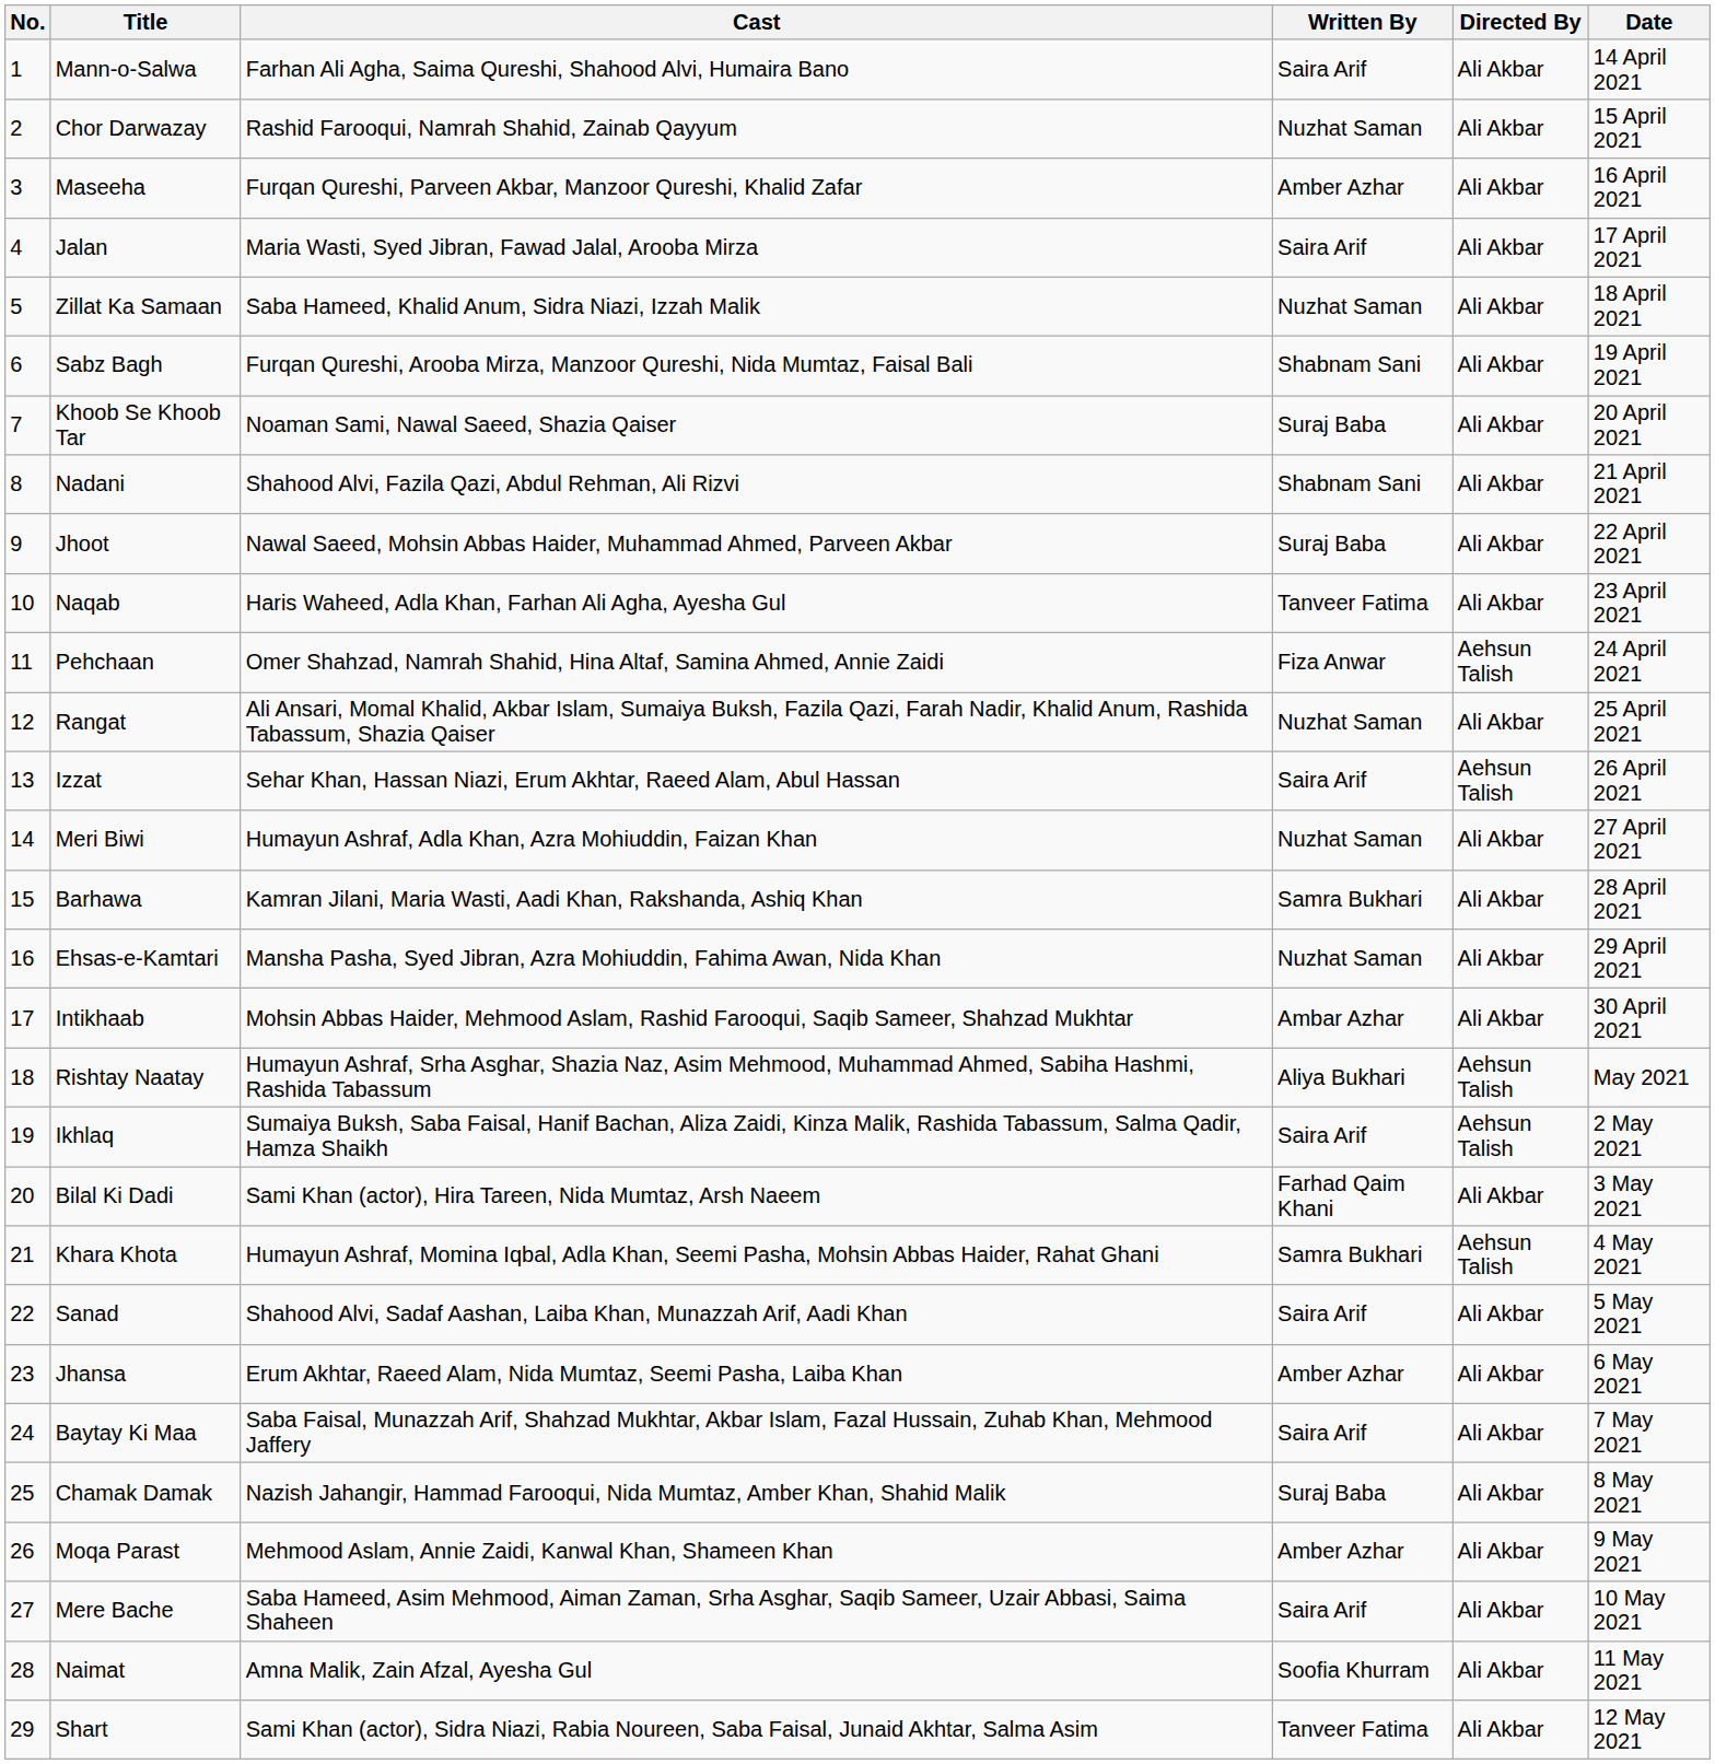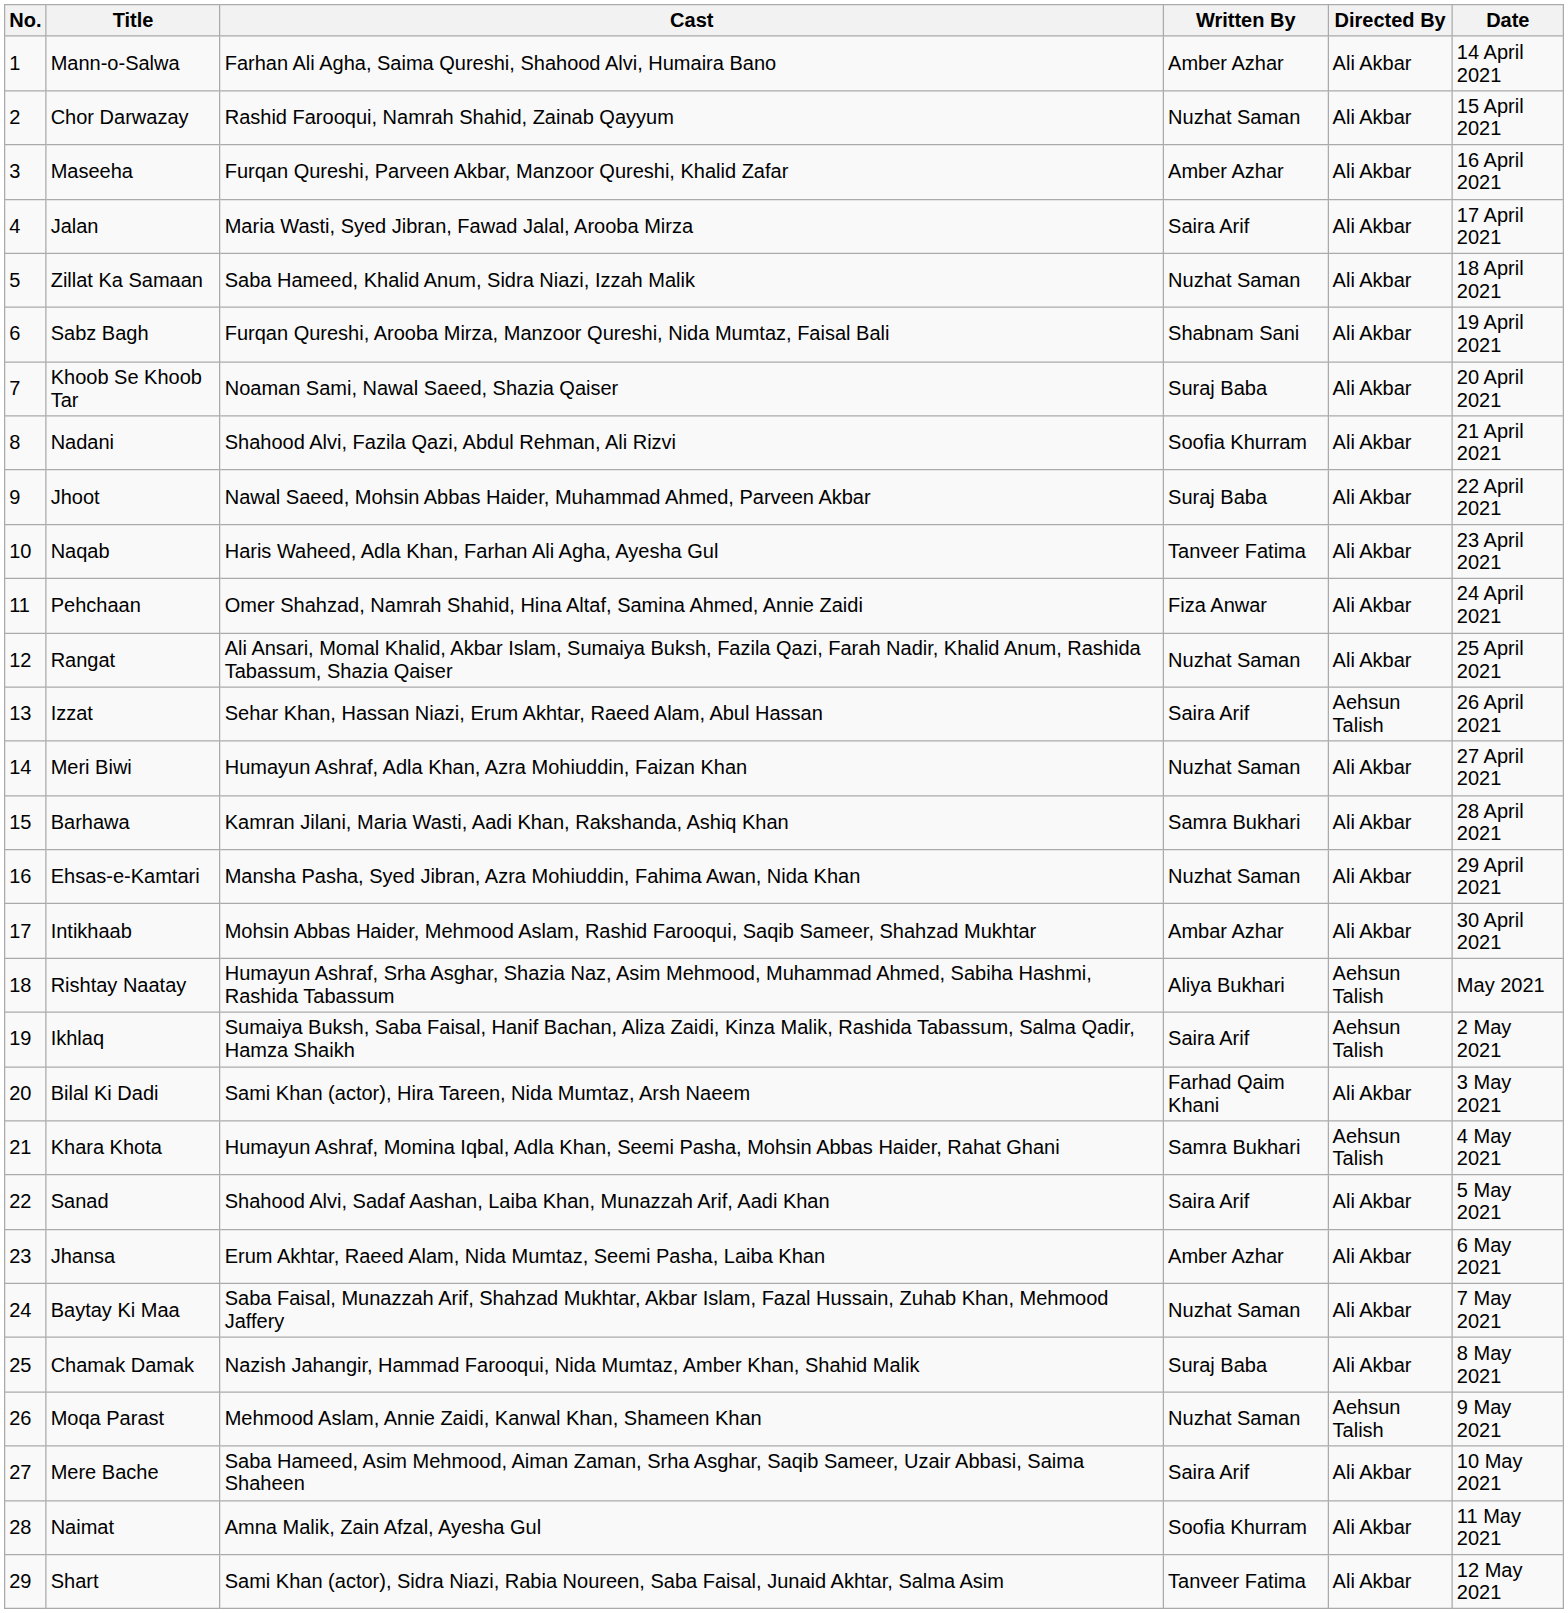Mann-o-Salwa | Written By: Saira Arif -> Amber Azhar
Nadani | Written By: Shabnam Sani -> Soofia Khurram
Pehchaan | Directed By: Aehsun Talish -> Ali Akbar
Baytay Ki Maa | Written By: Saira Arif -> Nuzhat Saman
Moqa Parast | Written By: Amber Azhar -> Nuzhat Saman
Moqa Parast | Directed By: Ali Akbar -> Aehsun Talish
